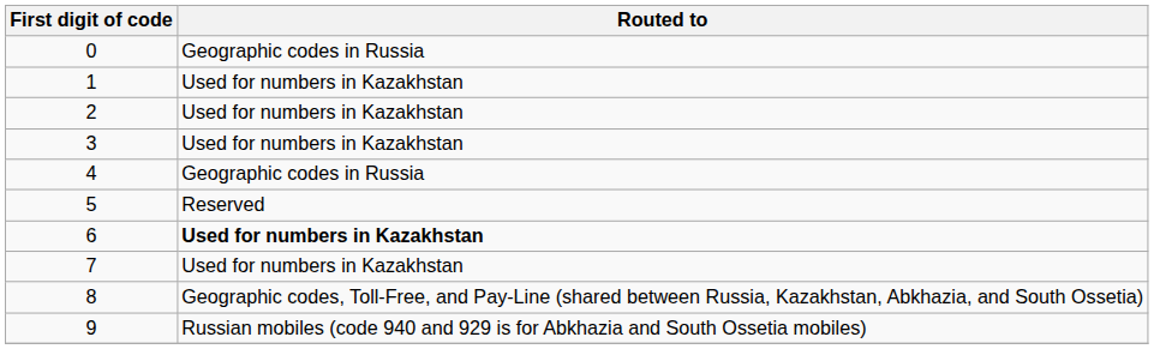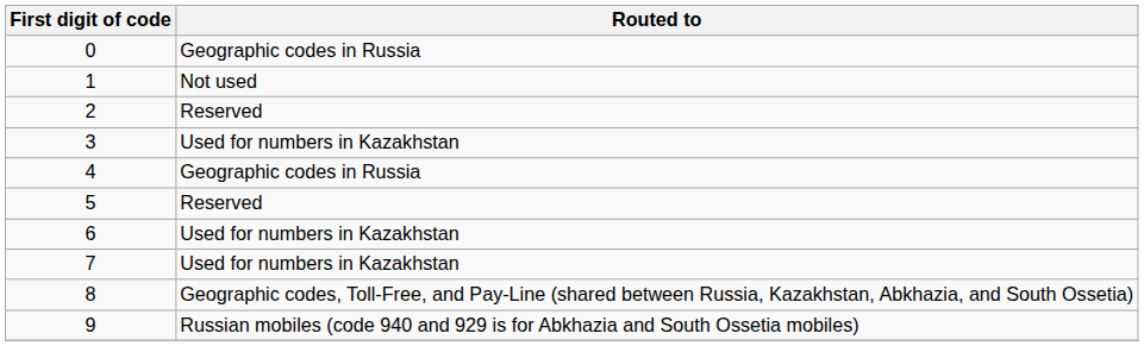1 | Routed to: Used for numbers in Kazakhstan -> Not used
2 | Routed to: Used for numbers in Kazakhstan -> Reserved
6 | Routed to: bold -> normal
